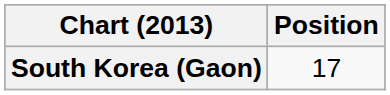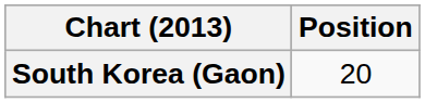South Korea (Gaon) | Position: 17 -> 20
